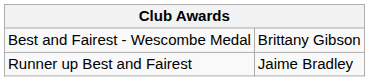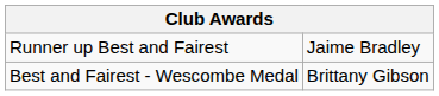rows swapped: Best and Fairest - Wescombe Medal <-> Runner up Best and Fairest
